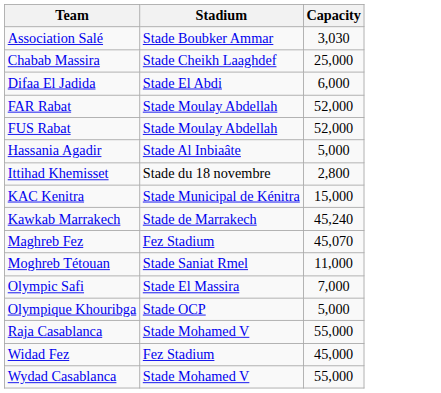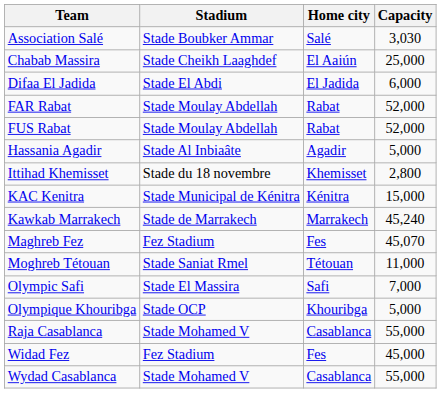+ column: Home city | Salé | El Aaiún | El Jadida | Rabat | Rabat | Agadir | Khemisset | Kénitra | Marrakech | Fes | Tétouan | Safi | Khouribga | Casablanca | Fes | Casablanca
